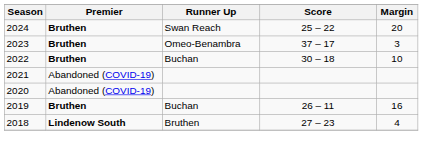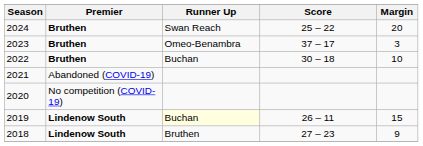2020 | Premier: Abandoned (COVID-19) -> No competition (COVID-19)
2019 | Premier: Bruthen -> Lindenow South
2019 | Runner Up: no background -> lightyellow background
2019 | Margin: 16 -> 15
2018 | Margin: 4 -> 9
